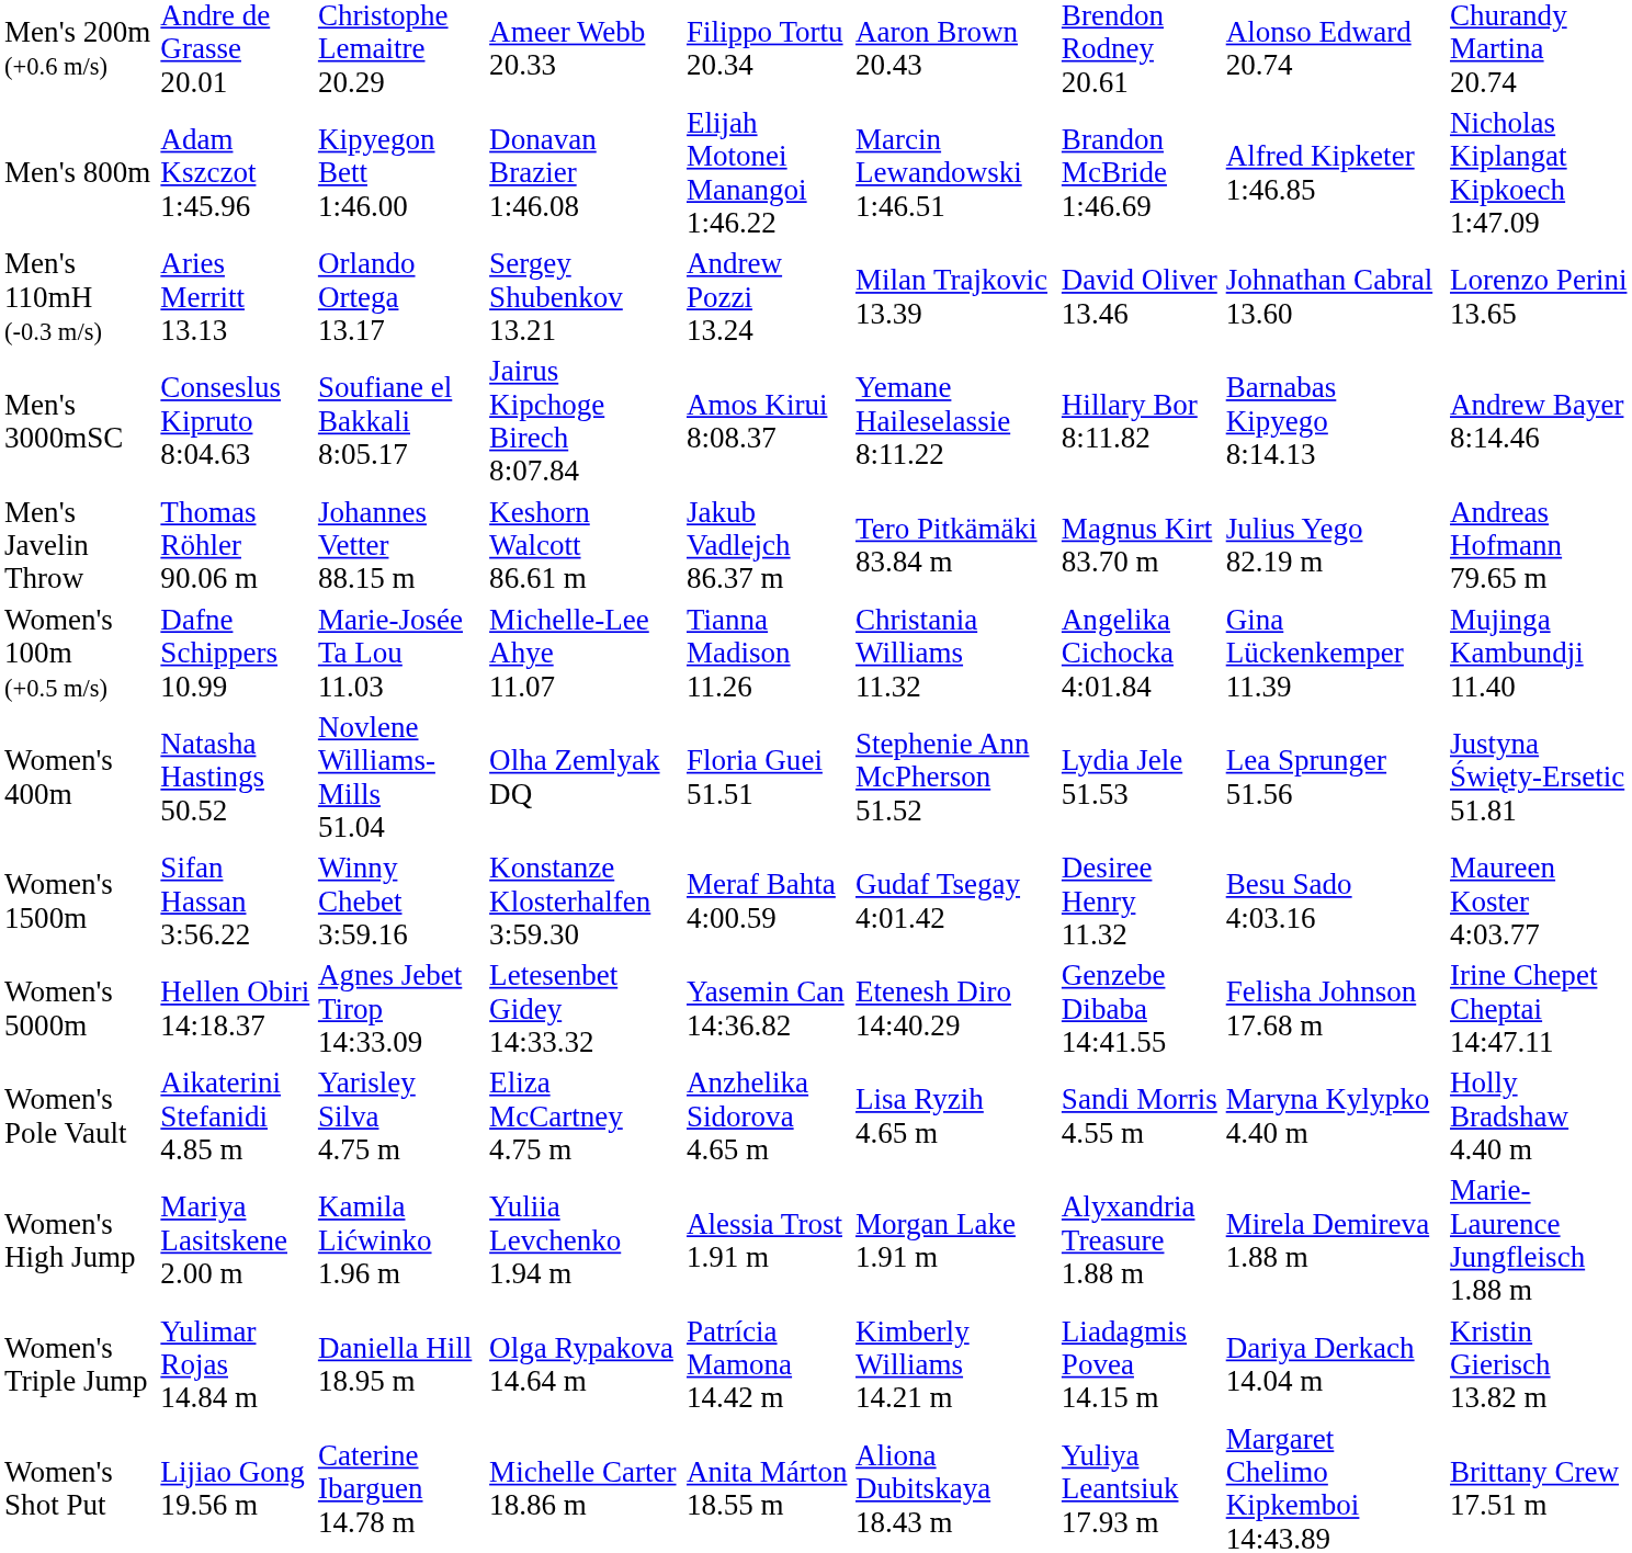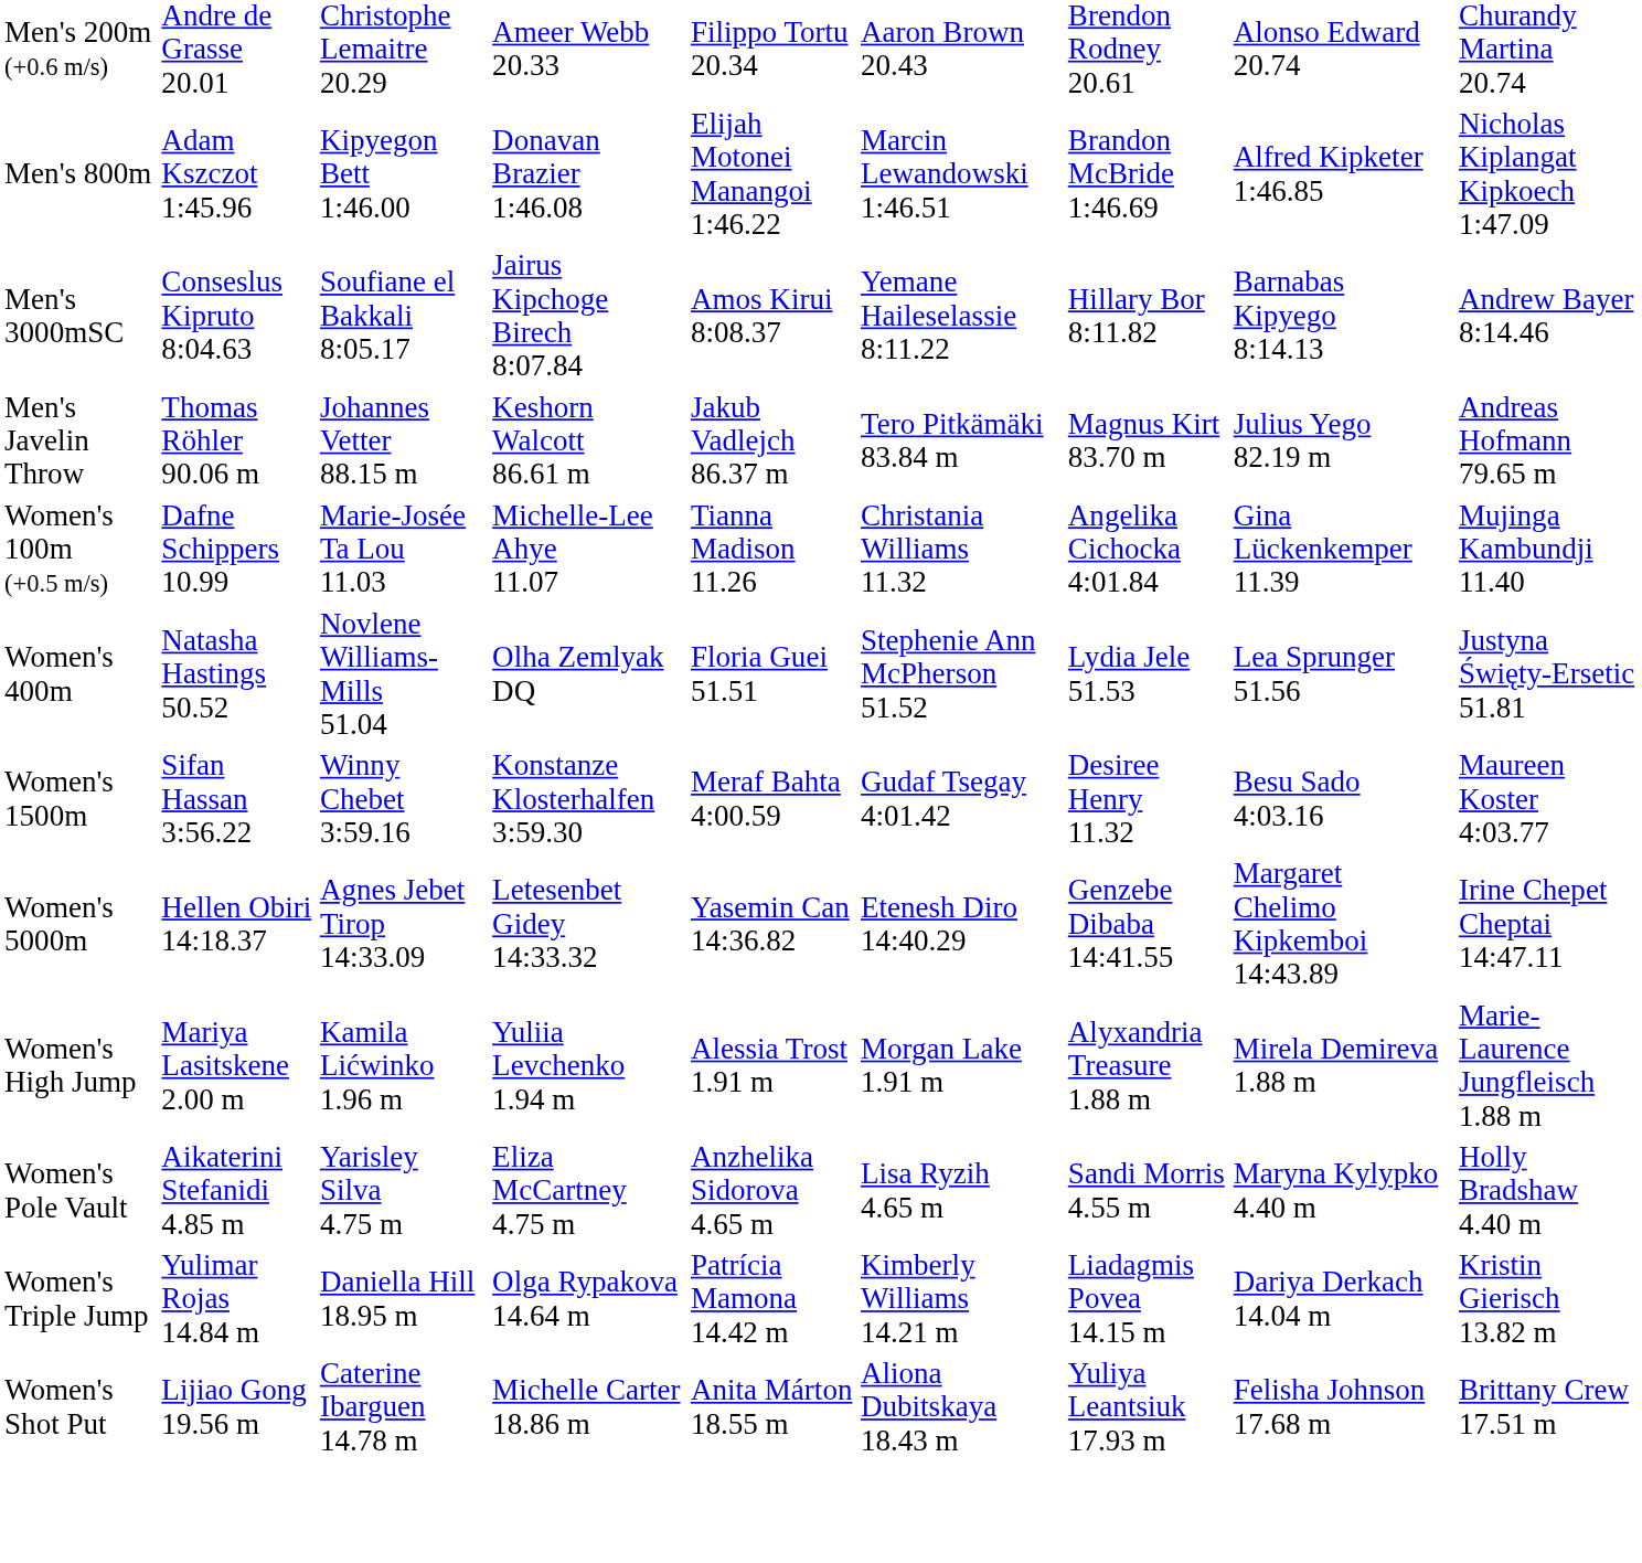- row: Men's 110mH (-0.3 m/s) | Aries Merritt 13.13 | Orlando Ortega 13.17 | Sergey Shubenkov 13.21 | Andrew Pozzi 13.24 | Milan Trajkovic 13.39 | David Oliver 13.46 | Johnathan Cabral 13.60 | Lorenzo Perini 13.65
Women's 5000m | column 8: Felisha Johnson 17.68 m -> Margaret Chelimo Kipkemboi 14:43.89
rows swapped: Women's High Jump <-> Women's Pole Vault
Women's Shot Put | column 8: Margaret Chelimo Kipkemboi 14:43.89 -> Felisha Johnson 17.68 m
